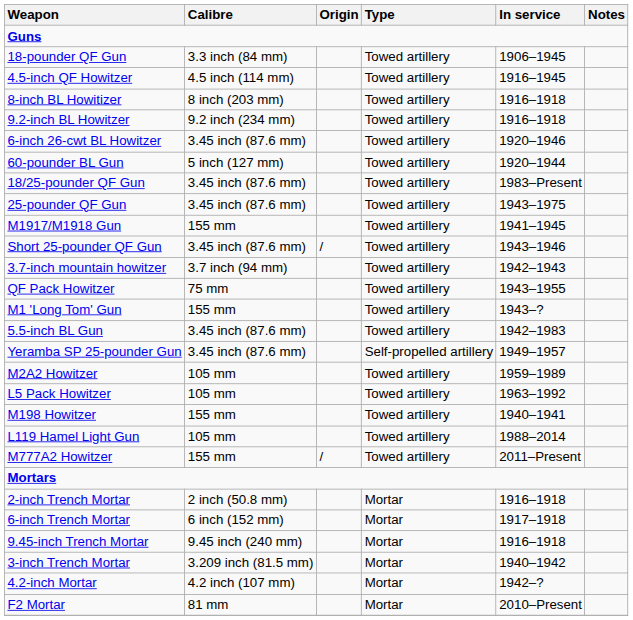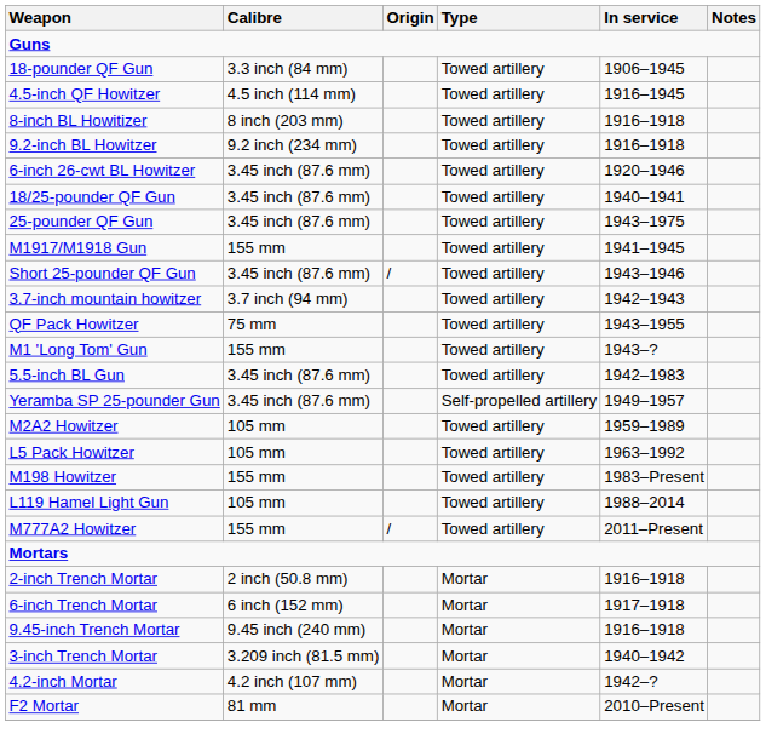- row: 60-pounder BL Gun | 5 inch (127 mm) | Towed artillery | 1920–1944
18/25-pounder QF Gun | In service: 1983–Present -> 1940–1941
M198 Howitzer | In service: 1940–1941 -> 1983–Present
